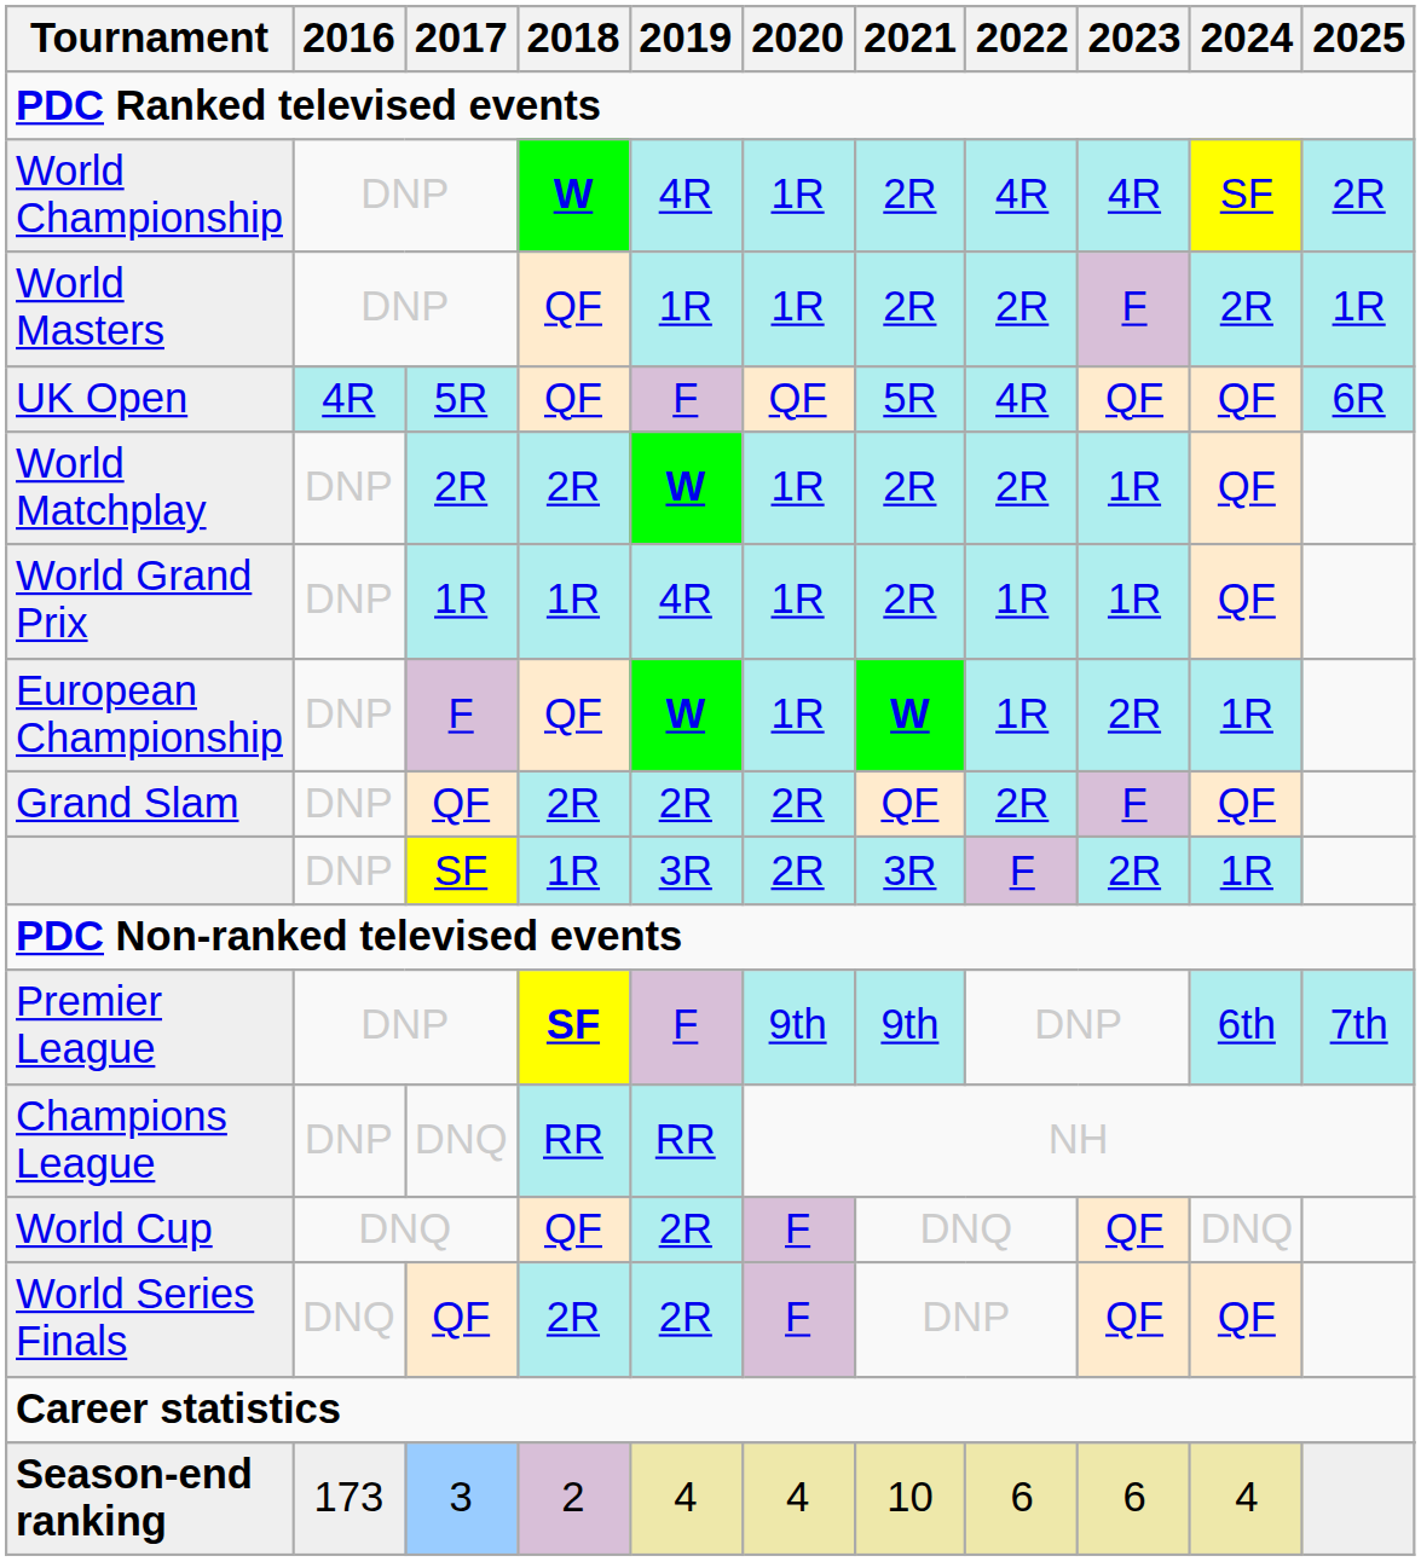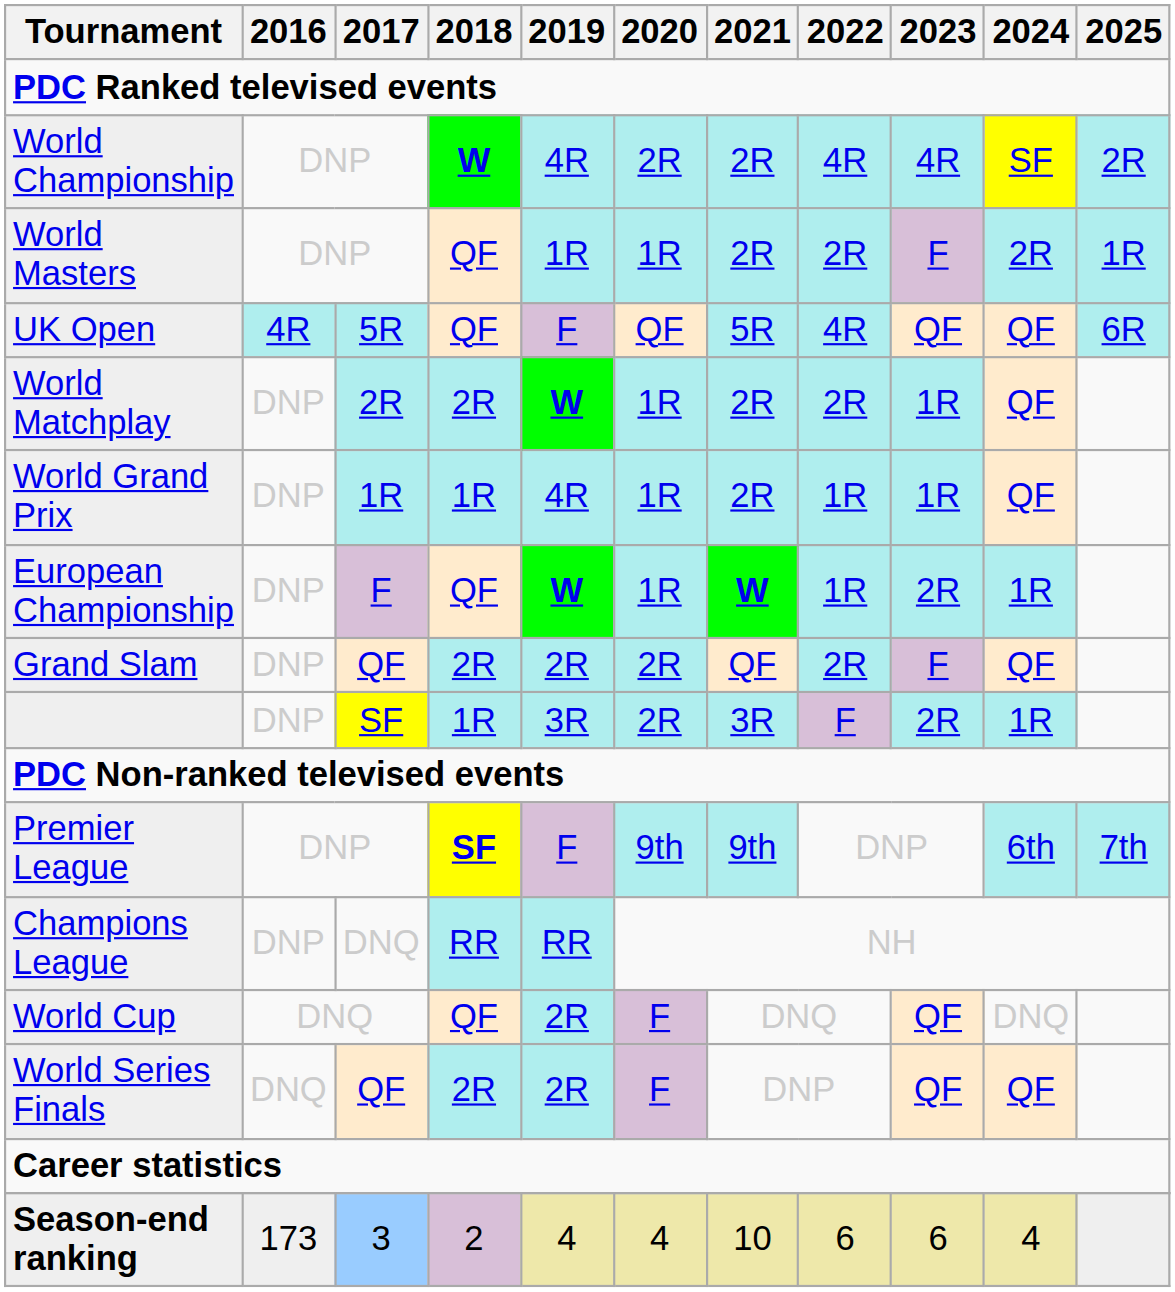World Championship | 2020: 1R -> 2R
